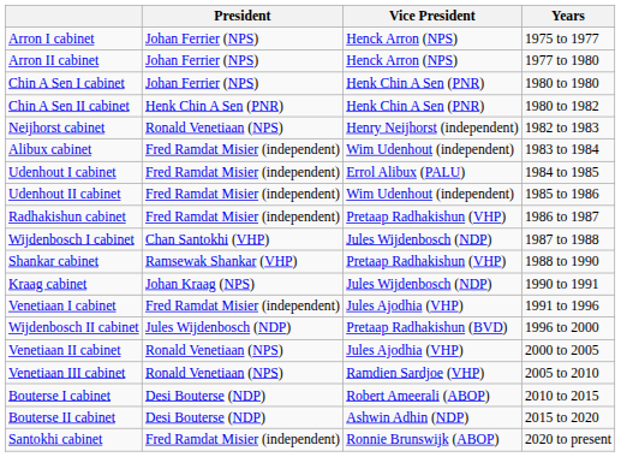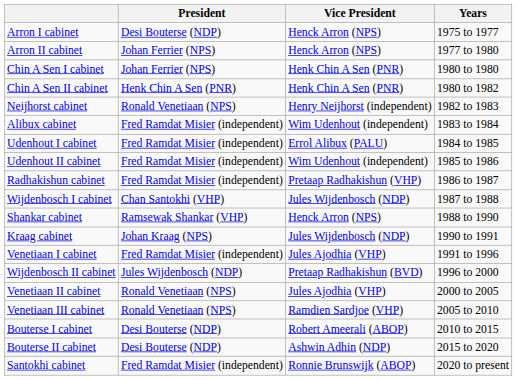Arron I cabinet | President: Johan Ferrier (NPS) -> Desi Bouterse (NDP)
Shankar cabinet | Vice President: Pretaap Radhakishun (VHP) -> Henck Arron (NPS)
